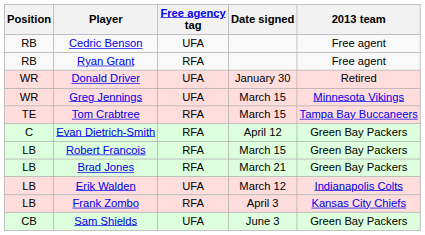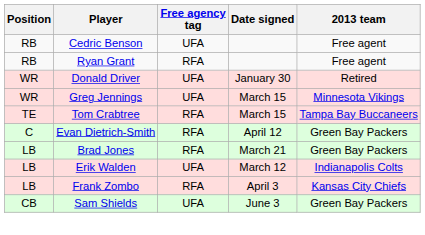- row: LB | Robert Francois | RFA | March 15 | Green Bay Packers
